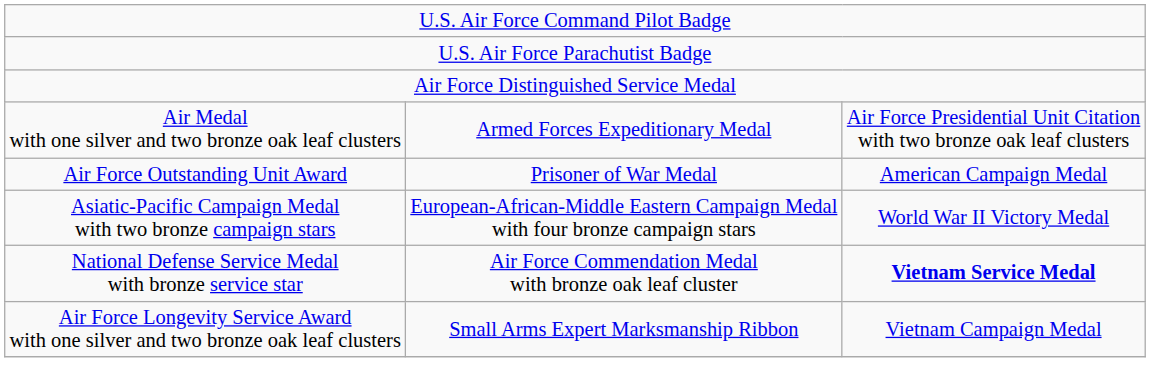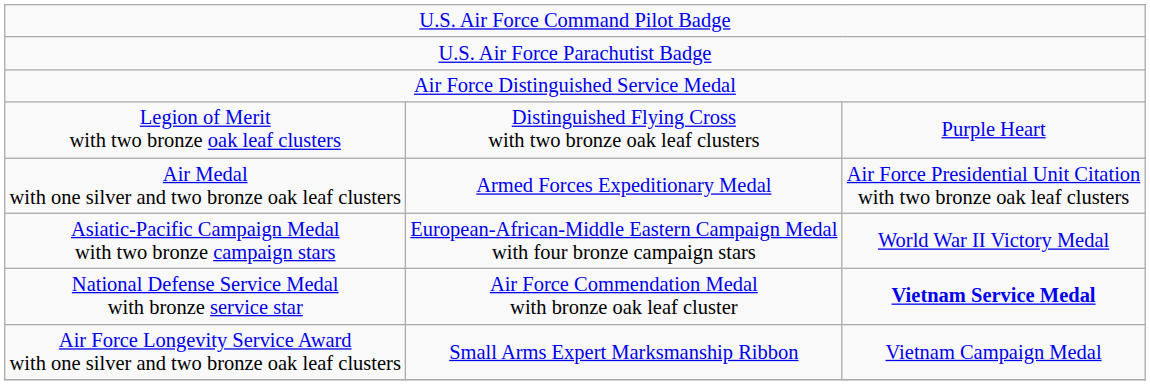+ row: Legion of Merit with two bronze oak leaf clusters | Distinguished Flying Cross with two bronze oak leaf clusters | Purple Heart
- row: Air Force Outstanding Unit Award | Prisoner of War Medal | American Campaign Medal
